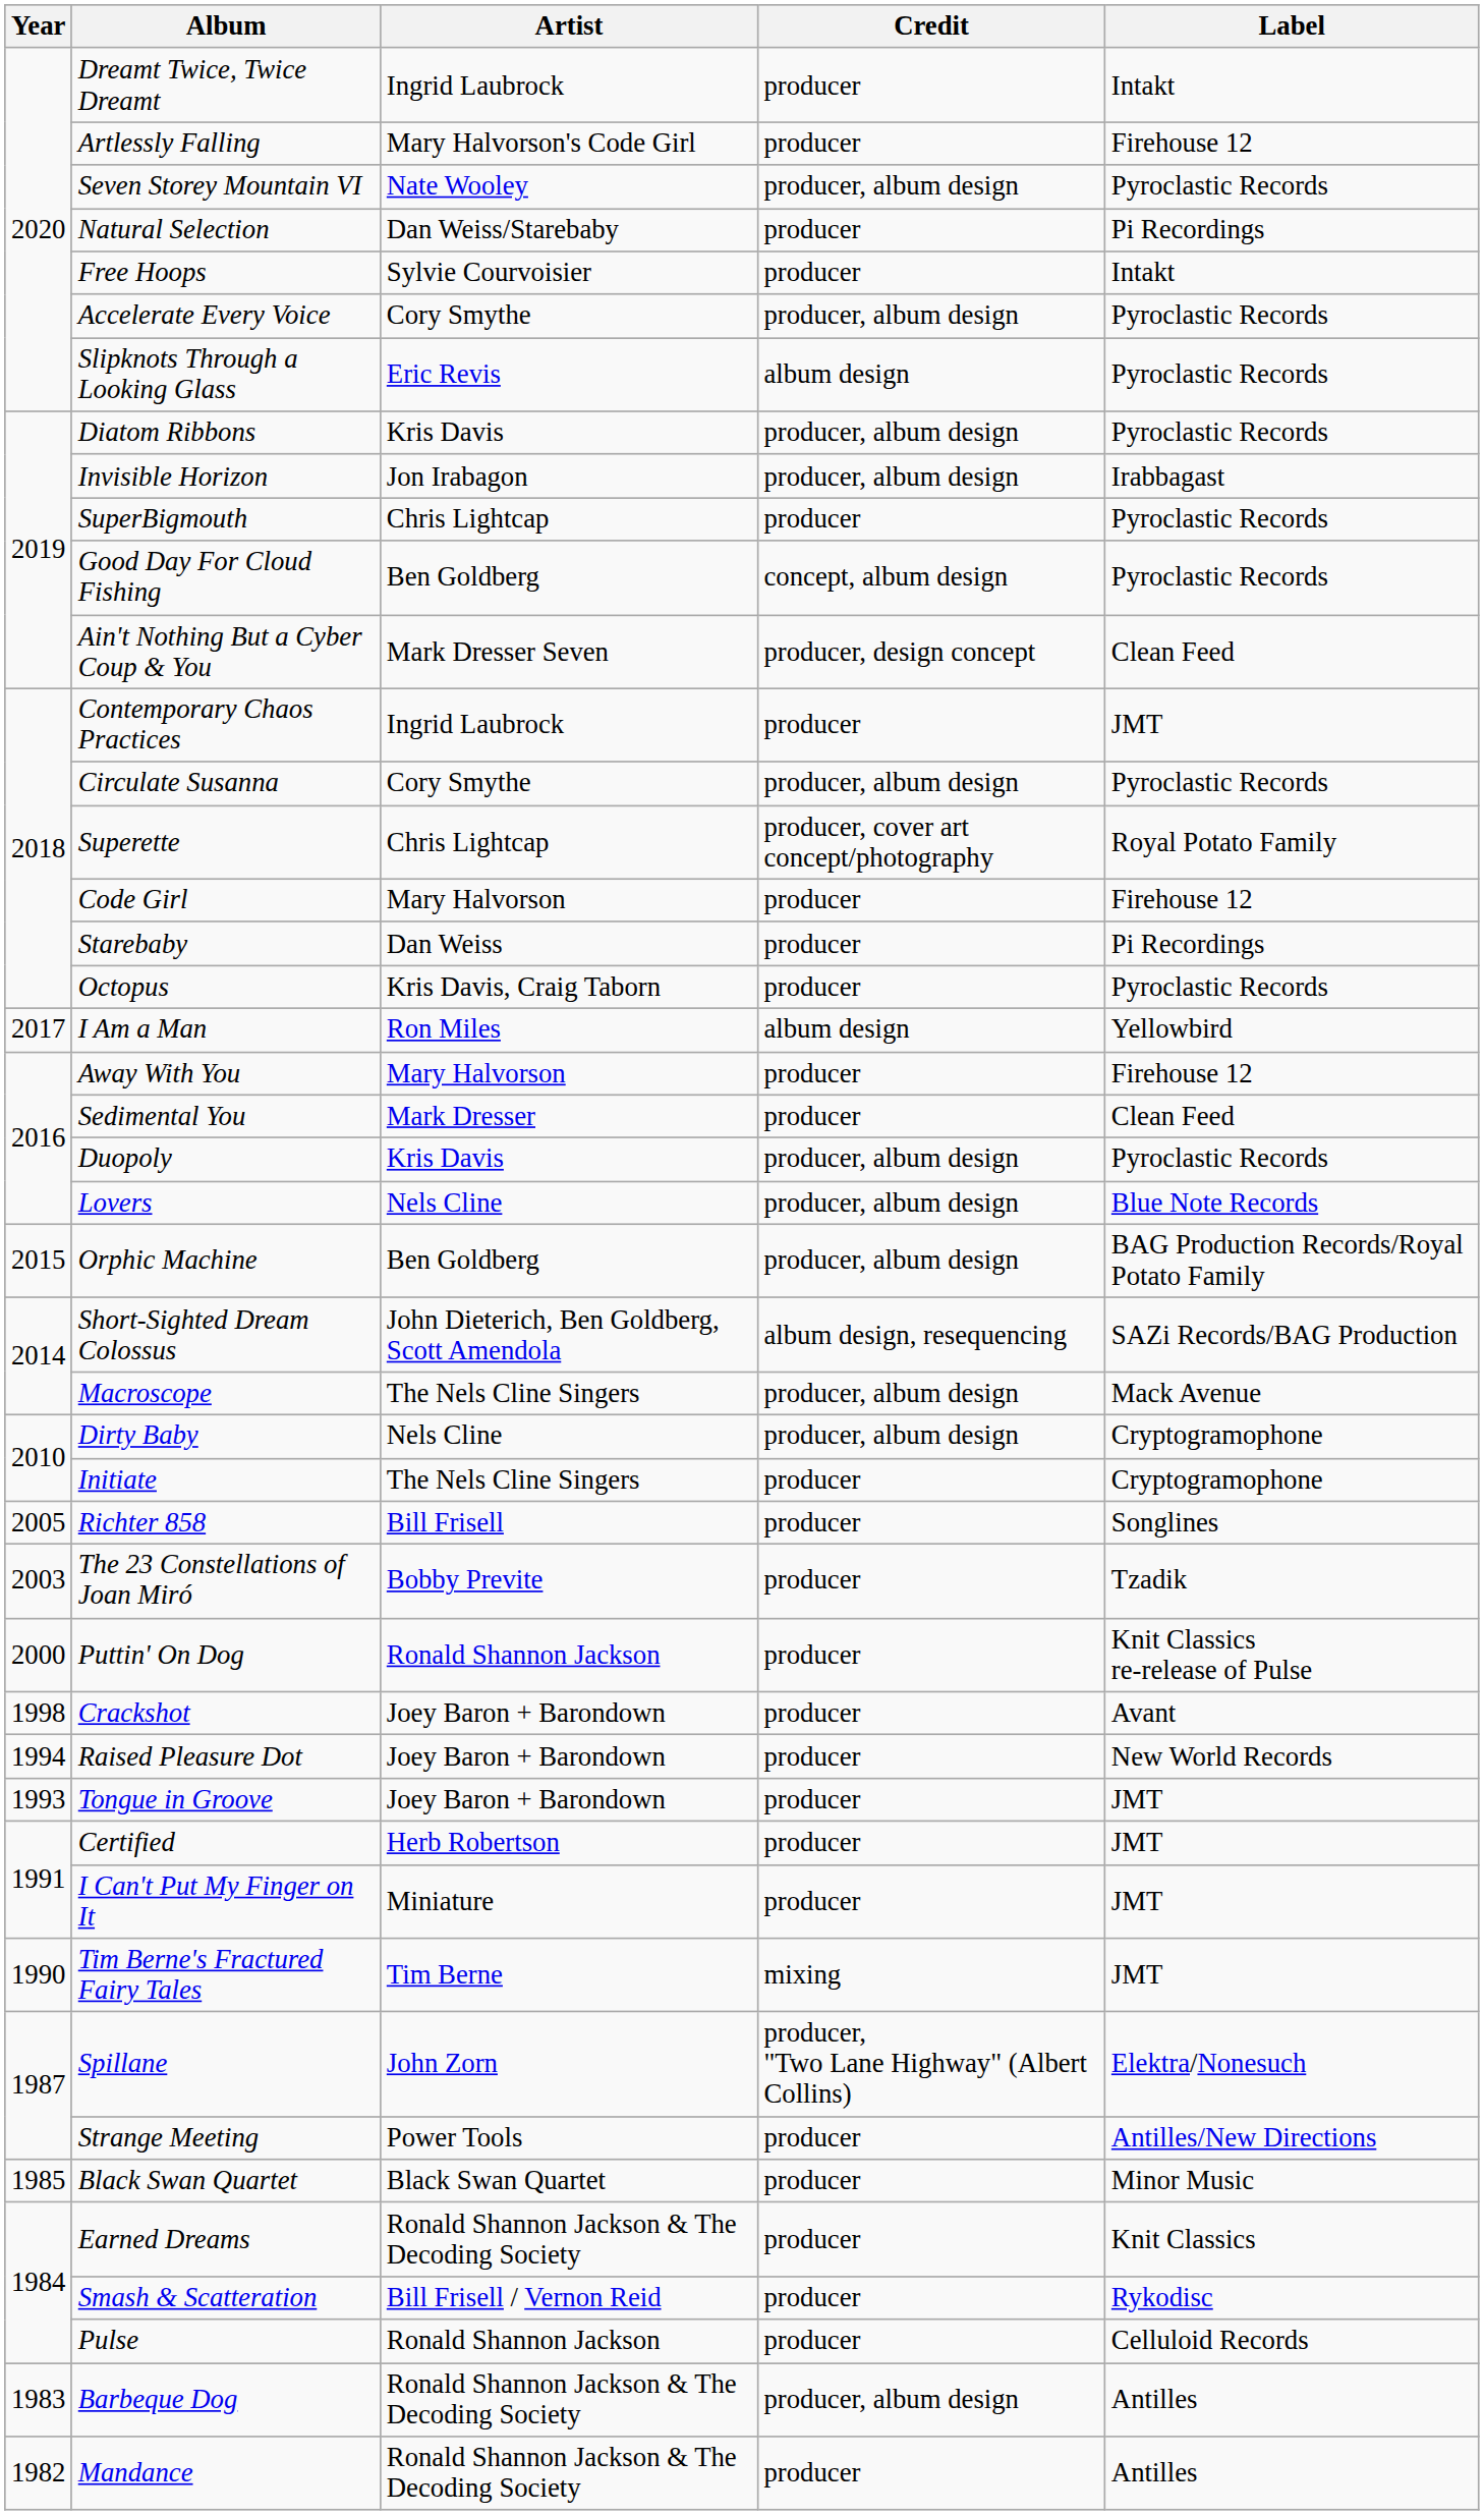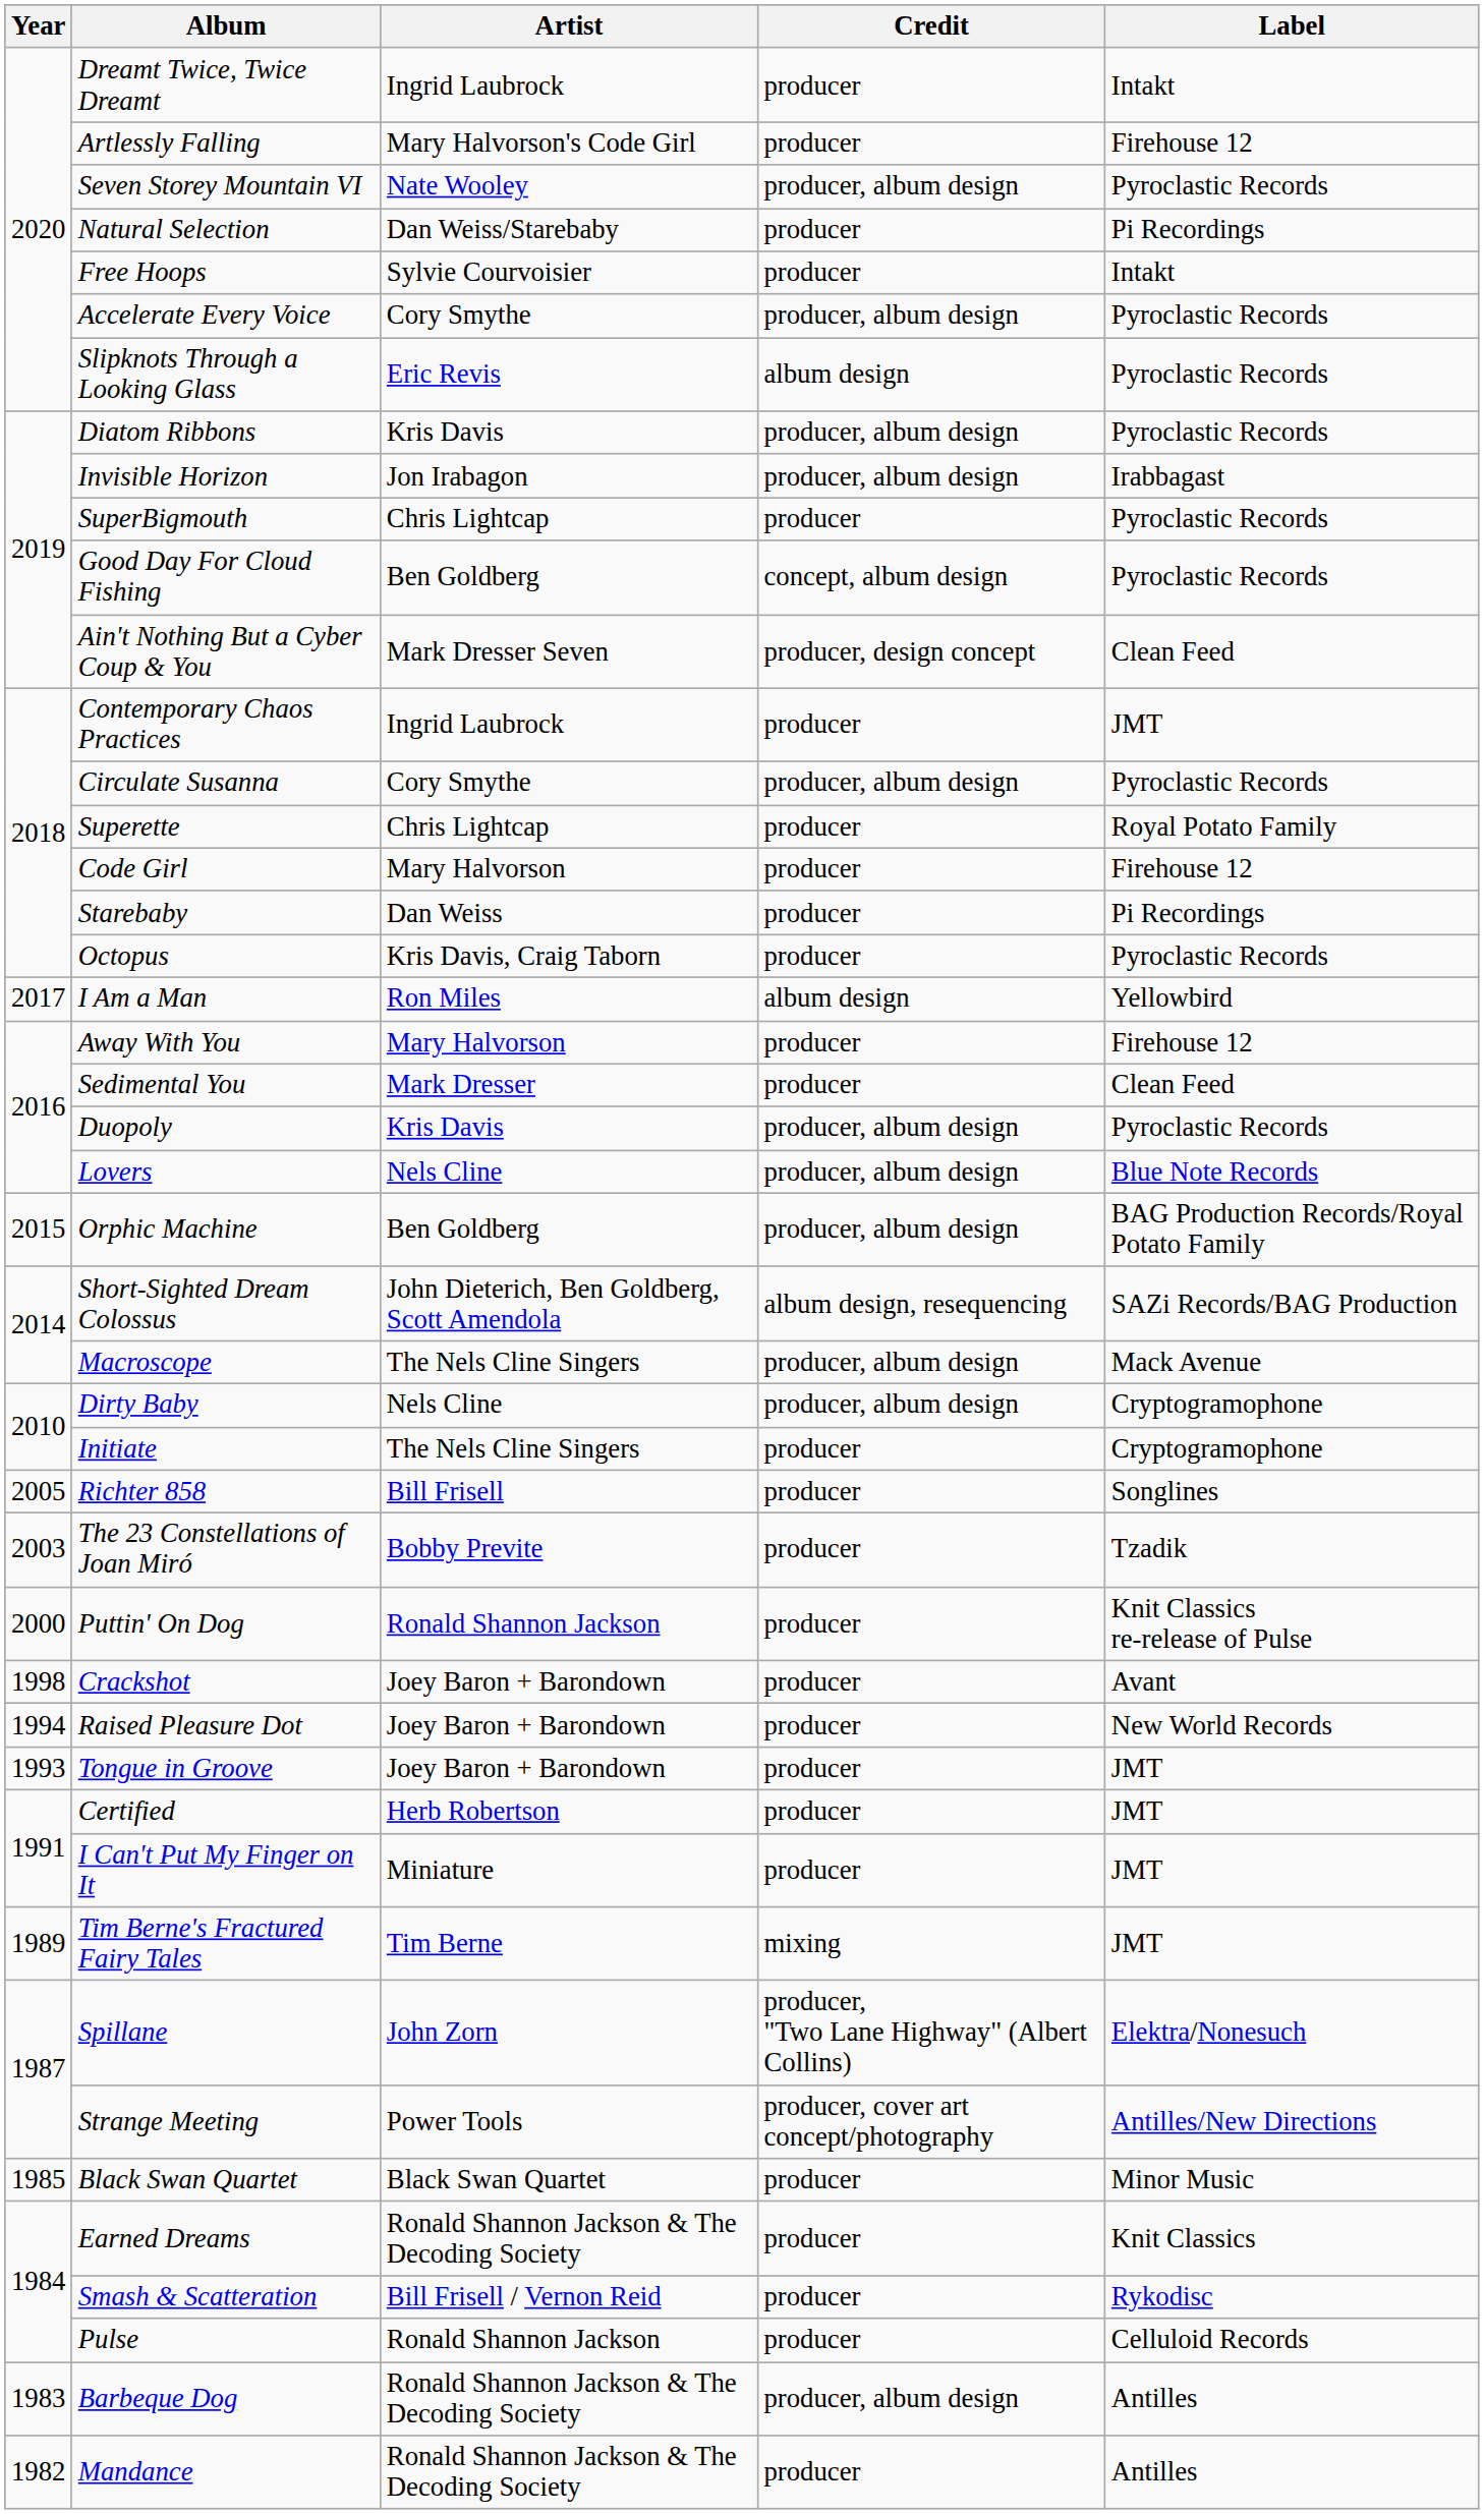Superette | Credit: producer, cover art concept/photography -> producer
Tim Berne's Fractured Fairy Tales | Year: 1990 -> 1989
Strange Meeting | Credit: producer -> producer, cover art concept/photography
